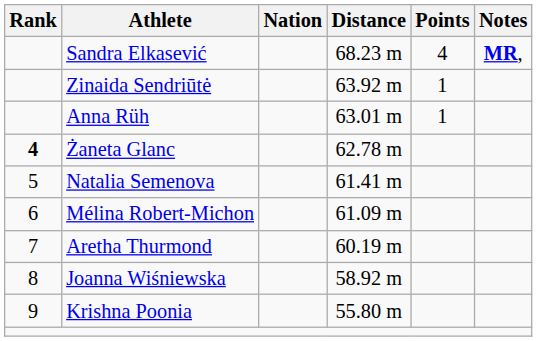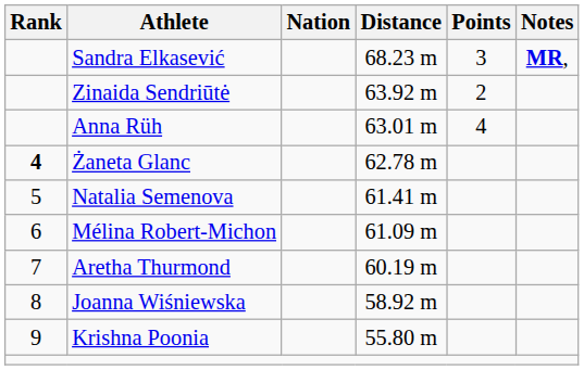Sandra Elkasević | Points: 4 -> 3
Zinaida Sendriūtė | Points: 1 -> 2
Anna Rüh | Points: 1 -> 4
